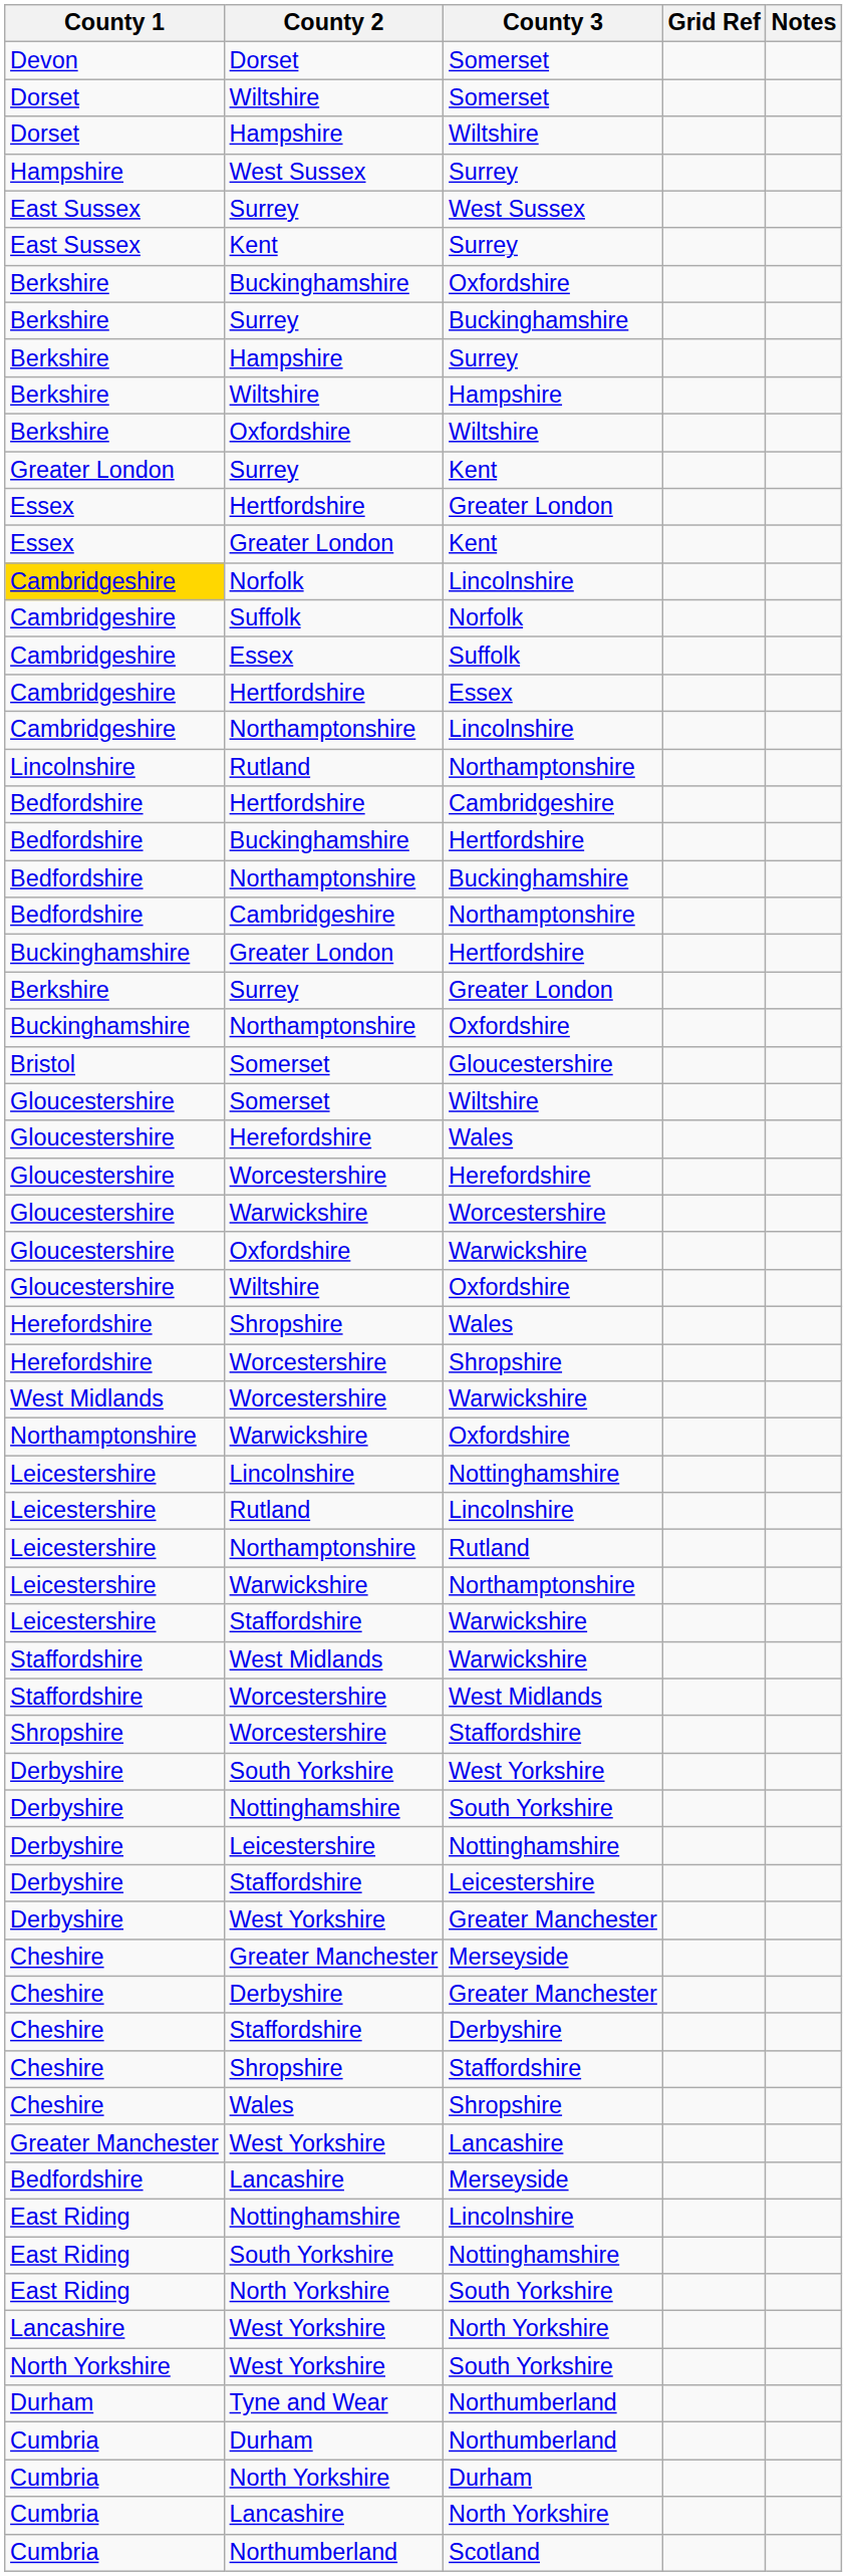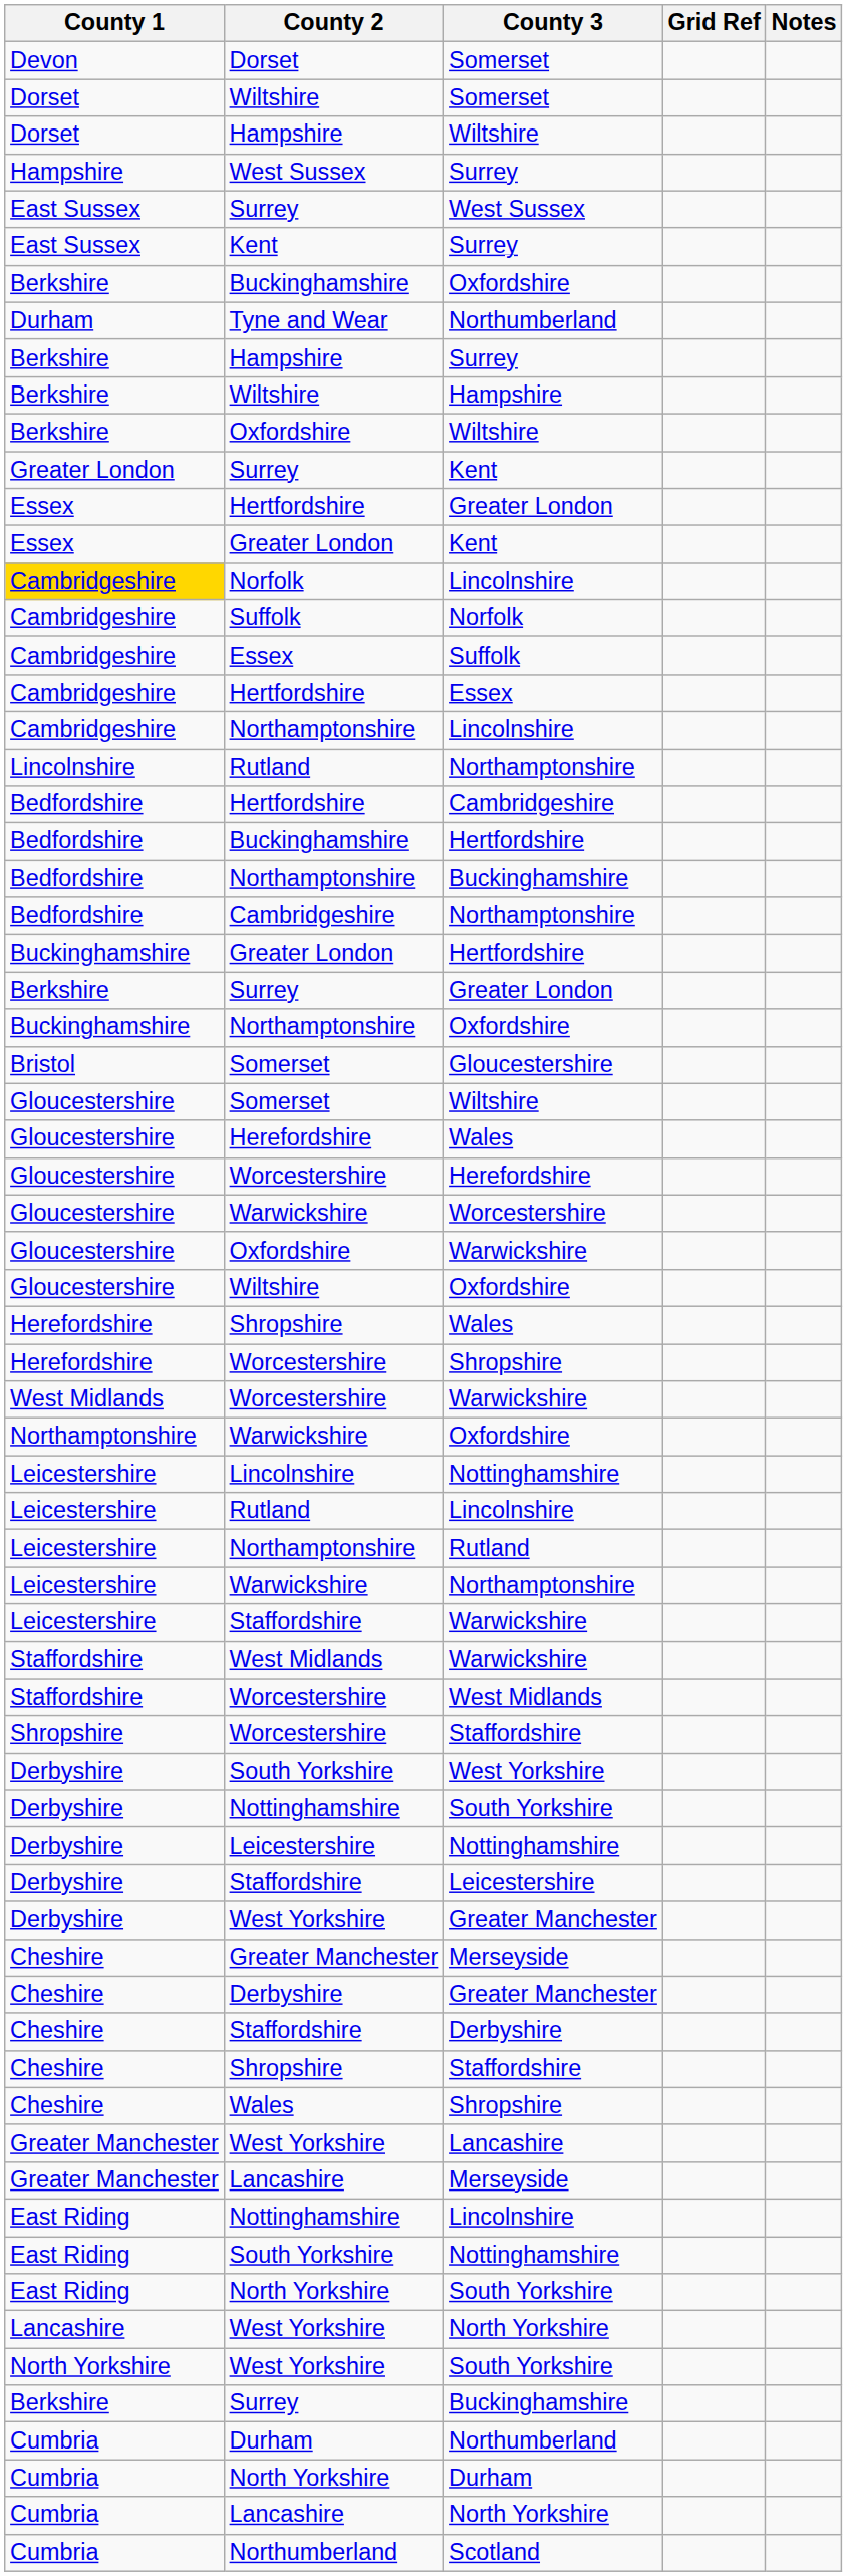rows swapped: Surrey / Buckinghamshire <-> Tyne and Wear / Northumberland
Lancashire / Merseyside | County 1: Bedfordshire -> Greater Manchester
